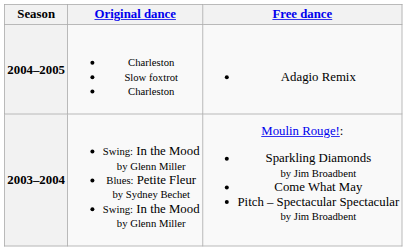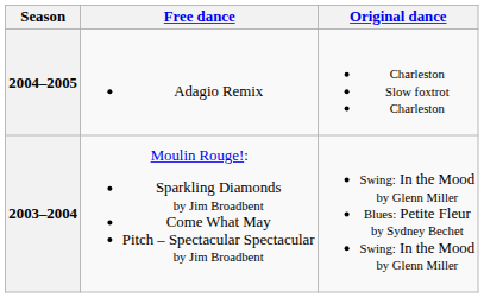columns swapped: Original dance <-> Free dance
